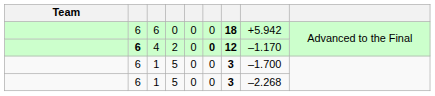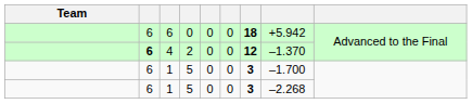4 | column 6: bold -> normal
4 | column 8: –1.170 -> –1.370
